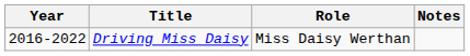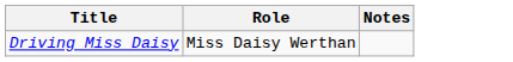- column: Year | 2016-2022
